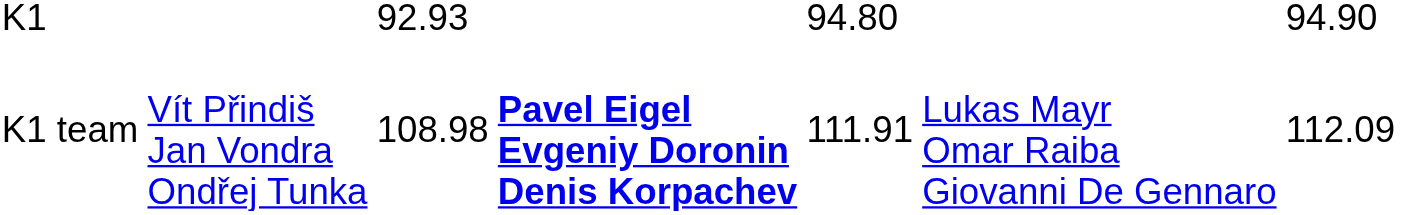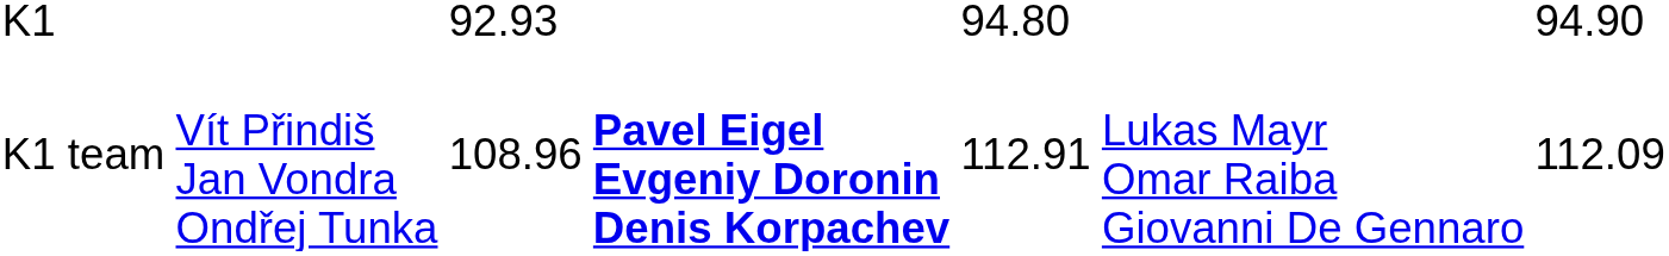K1 team | column 3: 108.98 -> 108.96
K1 team | column 5: 111.91 -> 112.91
